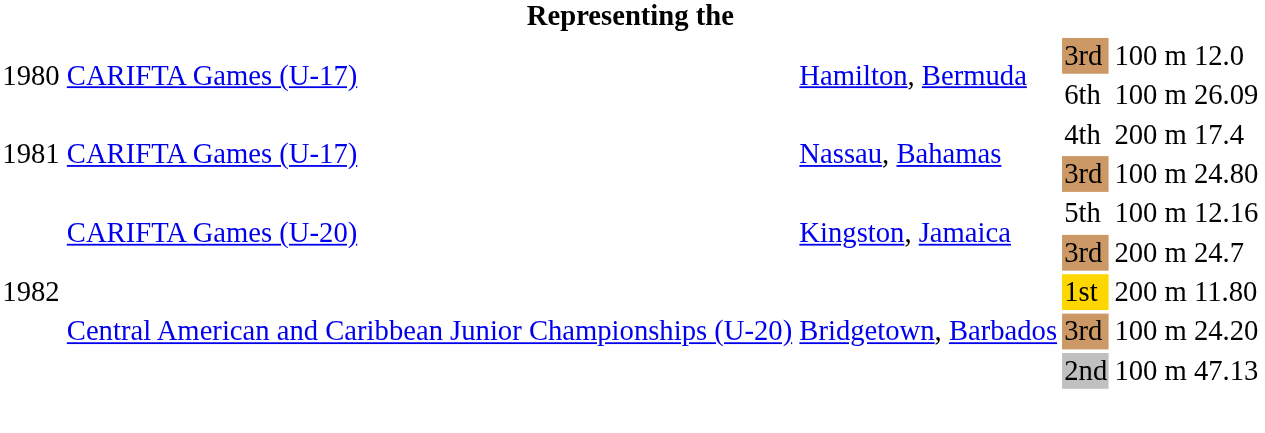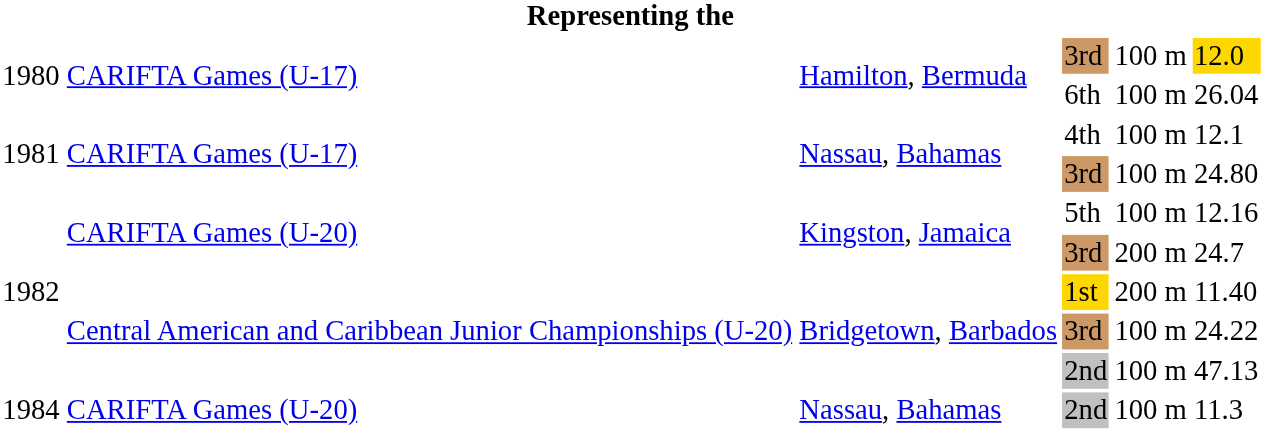Hamilton, Bermuda / 3rd | column 6: no background -> gold background
6th | column 6: 26.09 -> 26.04
4th | column 5: 200 m -> 100 m
4th | column 6: 17.4 -> 12.1
1st | column 6: 11.80 -> 11.40
Bridgetown, Barbados / 3rd | column 6: 24.20 -> 24.22
+ row: 1984 | CARIFTA Games (U-20) | Nassau, Bahamas | 2nd | 100 m | 11.3
